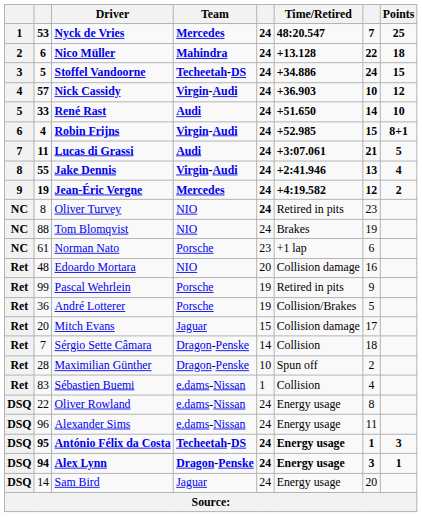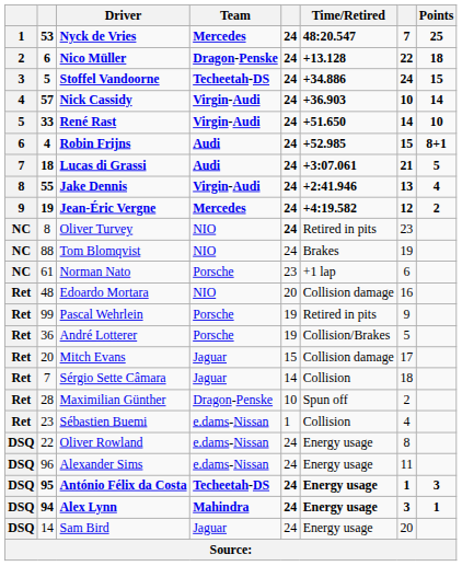Nico Müller | Team: Mahindra -> Dragon-Penske
Nick Cassidy | Points: 12 -> 14
René Rast | Team: Audi -> Virgin-Audi
Robin Frijns | Team: Virgin-Audi -> Audi
Lucas di Grassi | column 2: 11 -> 18
Sérgio Sette Câmara | Team: Dragon-Penske -> Jaguar
Sébastien Buemi | column 2: 83 -> 23
Alex Lynn | Team: Dragon-Penske -> Mahindra
